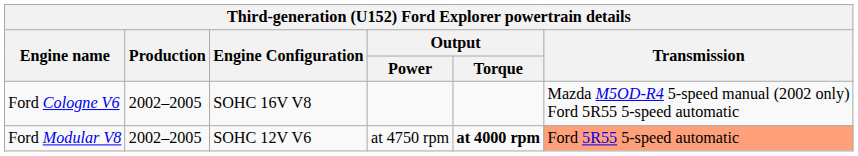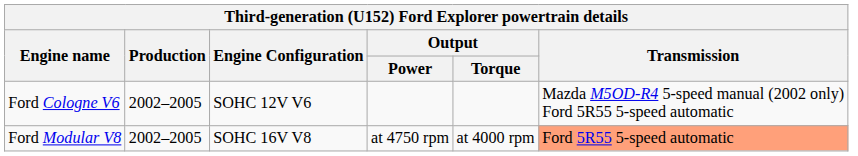Ford Cologne V6 | Engine Configuration: SOHC 16V V8 -> SOHC 12V V6
Ford Modular V8 | Engine Configuration: SOHC 12V V6 -> SOHC 16V V8
Ford Modular V8 | Output / Torque: bold -> normal
